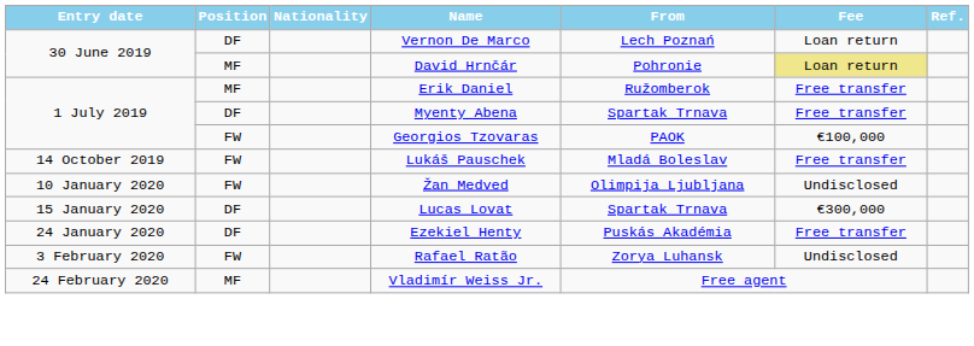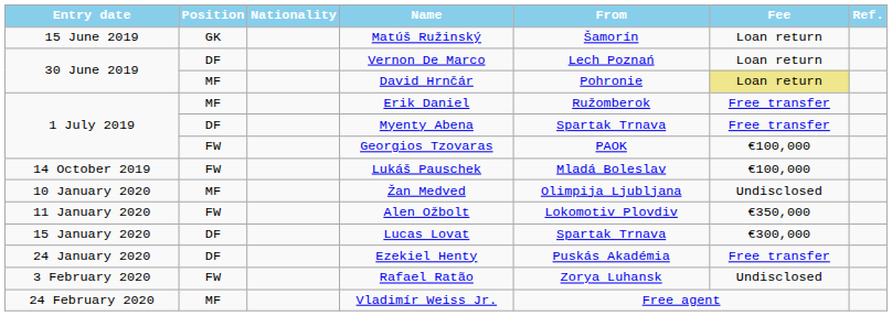+ row: 15 June 2019 | GK | Matúš Ružinský | Šamorín | Loan return
Lukáš Pauschek | Fee: Free transfer -> €100,000
Žan Medved | Position: FW -> MF
+ row: 11 January 2020 | FW | Alen Ožbolt | Lokomotiv Plovdiv | €350,000
